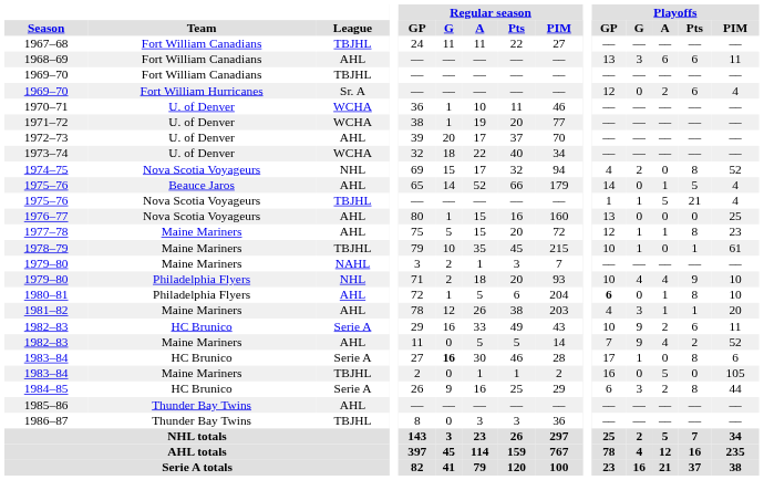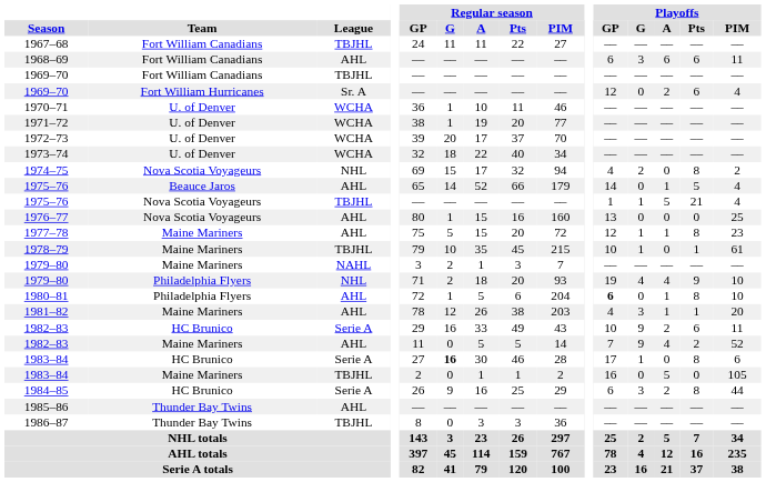1968–69 | Playoffs / GP: 13 -> 6
1972–73 | League: AHL -> WCHA
1974–75 | Playoffs / PIM: 52 -> 2
1979–80 / Philadelphia Flyers | Playoffs / GP: 10 -> 19
